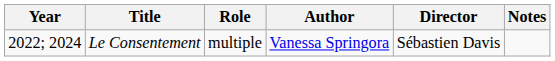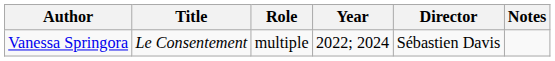columns swapped: Year <-> Author
